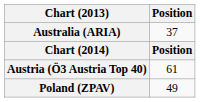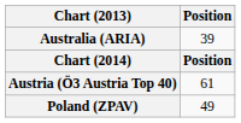Australia (ARIA) | Position: 37 -> 39
